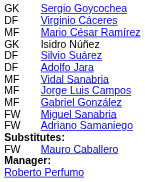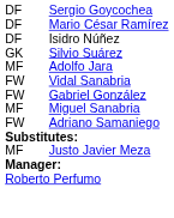Sergio Goycochea | column 1: GK -> DF
- row: DF | Virginio Cáceres
Mario César Ramírez | column 1: MF -> DF
Isidro Núñez | column 1: GK -> DF
Silvio Suárez | column 1: DF -> GK
Adolfo Jara | column 1: DF -> MF
Vidal Sanabria | column 1: MF -> FW
- row: MF | Jorge Luis Campos
Gabriel González | column 1: MF -> FW
Miguel Sanabria | column 1: FW -> MF
+ row: MF | Justo Javier Meza
- row: FW | Mauro Caballero
